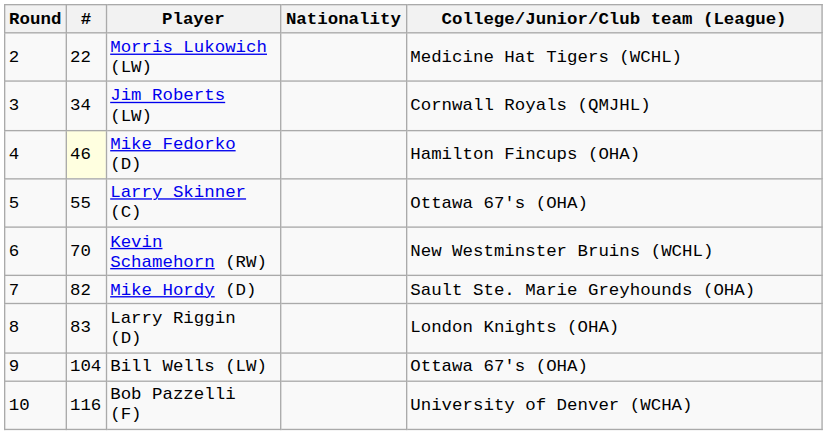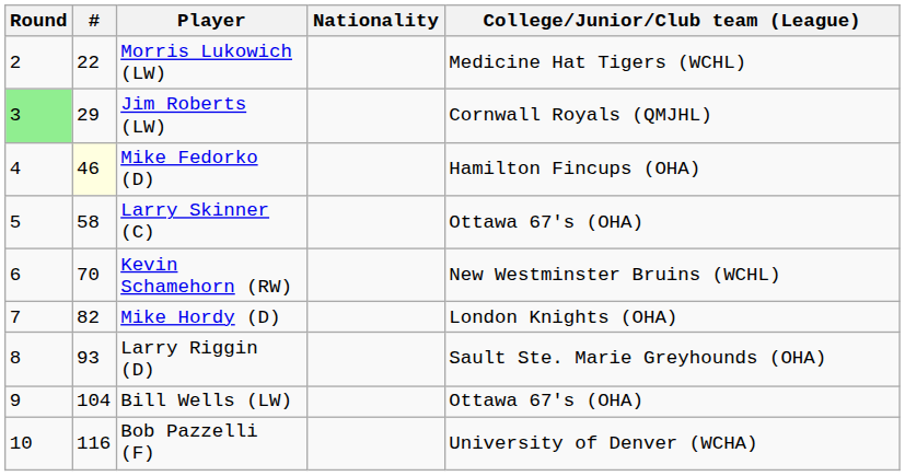Jim Roberts (LW) | Round: no background -> lightgreen background
Jim Roberts (LW) | #: 34 -> 29
Larry Skinner (C) | #: 55 -> 58
Mike Hordy (D) | College/Junior/Club team (League): Sault Ste. Marie Greyhounds (OHA) -> London Knights (OHA)
Larry Riggin (D) | #: 83 -> 93
Larry Riggin (D) | College/Junior/Club team (League): London Knights (OHA) -> Sault Ste. Marie Greyhounds (OHA)
